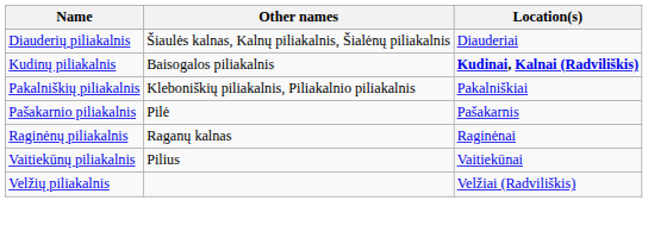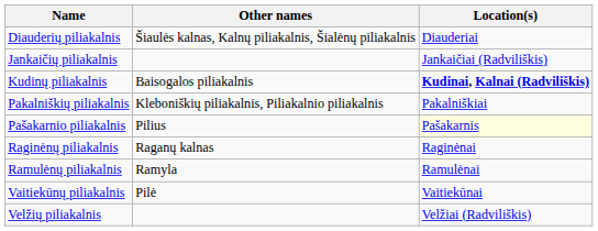+ row: Jankaičių piliakalnis | Jankaičiai (Radviliškis)
Pašakarnio piliakalnis | Other names: Pilė -> Pilius
Pašakarnio piliakalnis | Location(s): no background -> lightyellow background
+ row: Ramulėnų piliakalnis | Ramyla | Ramulėnai
Vaitiekūnų piliakalnis | Other names: Pilius -> Pilė
